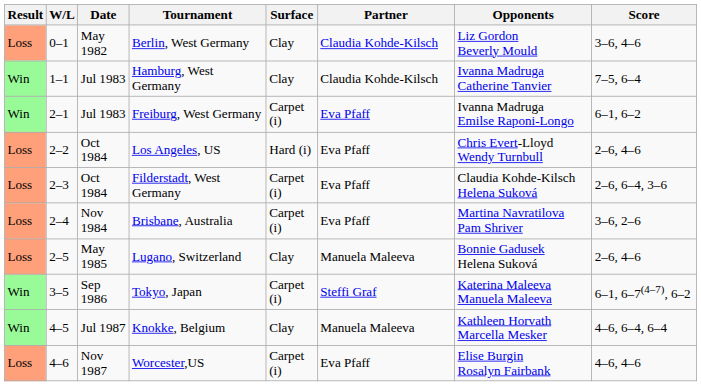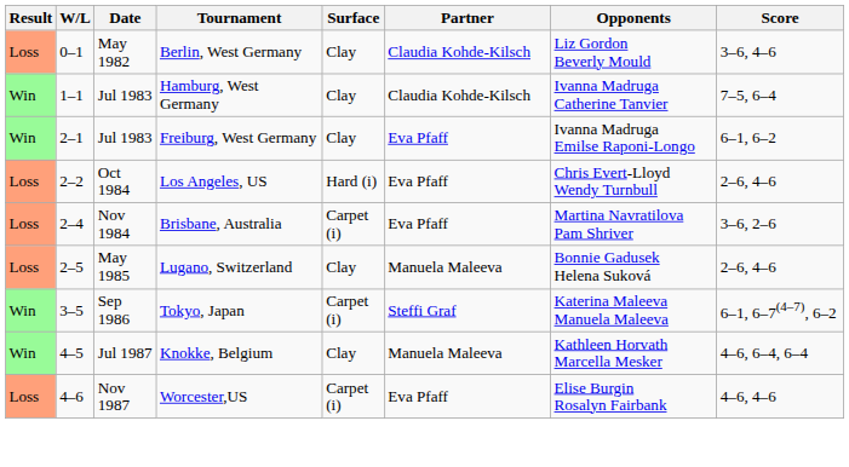Freiburg, West Germany | Surface: Carpet (i) -> Clay
- row: Loss | 2–3 | Oct 1984 | Filderstadt, West Germany | Carpet (i) | Eva Pfaff | Claudia Kohde-Kilsch Helena Suková | 2–6, 6–4, 3–6
